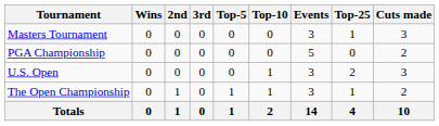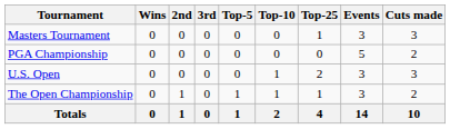columns swapped: Top-25 <-> Events
